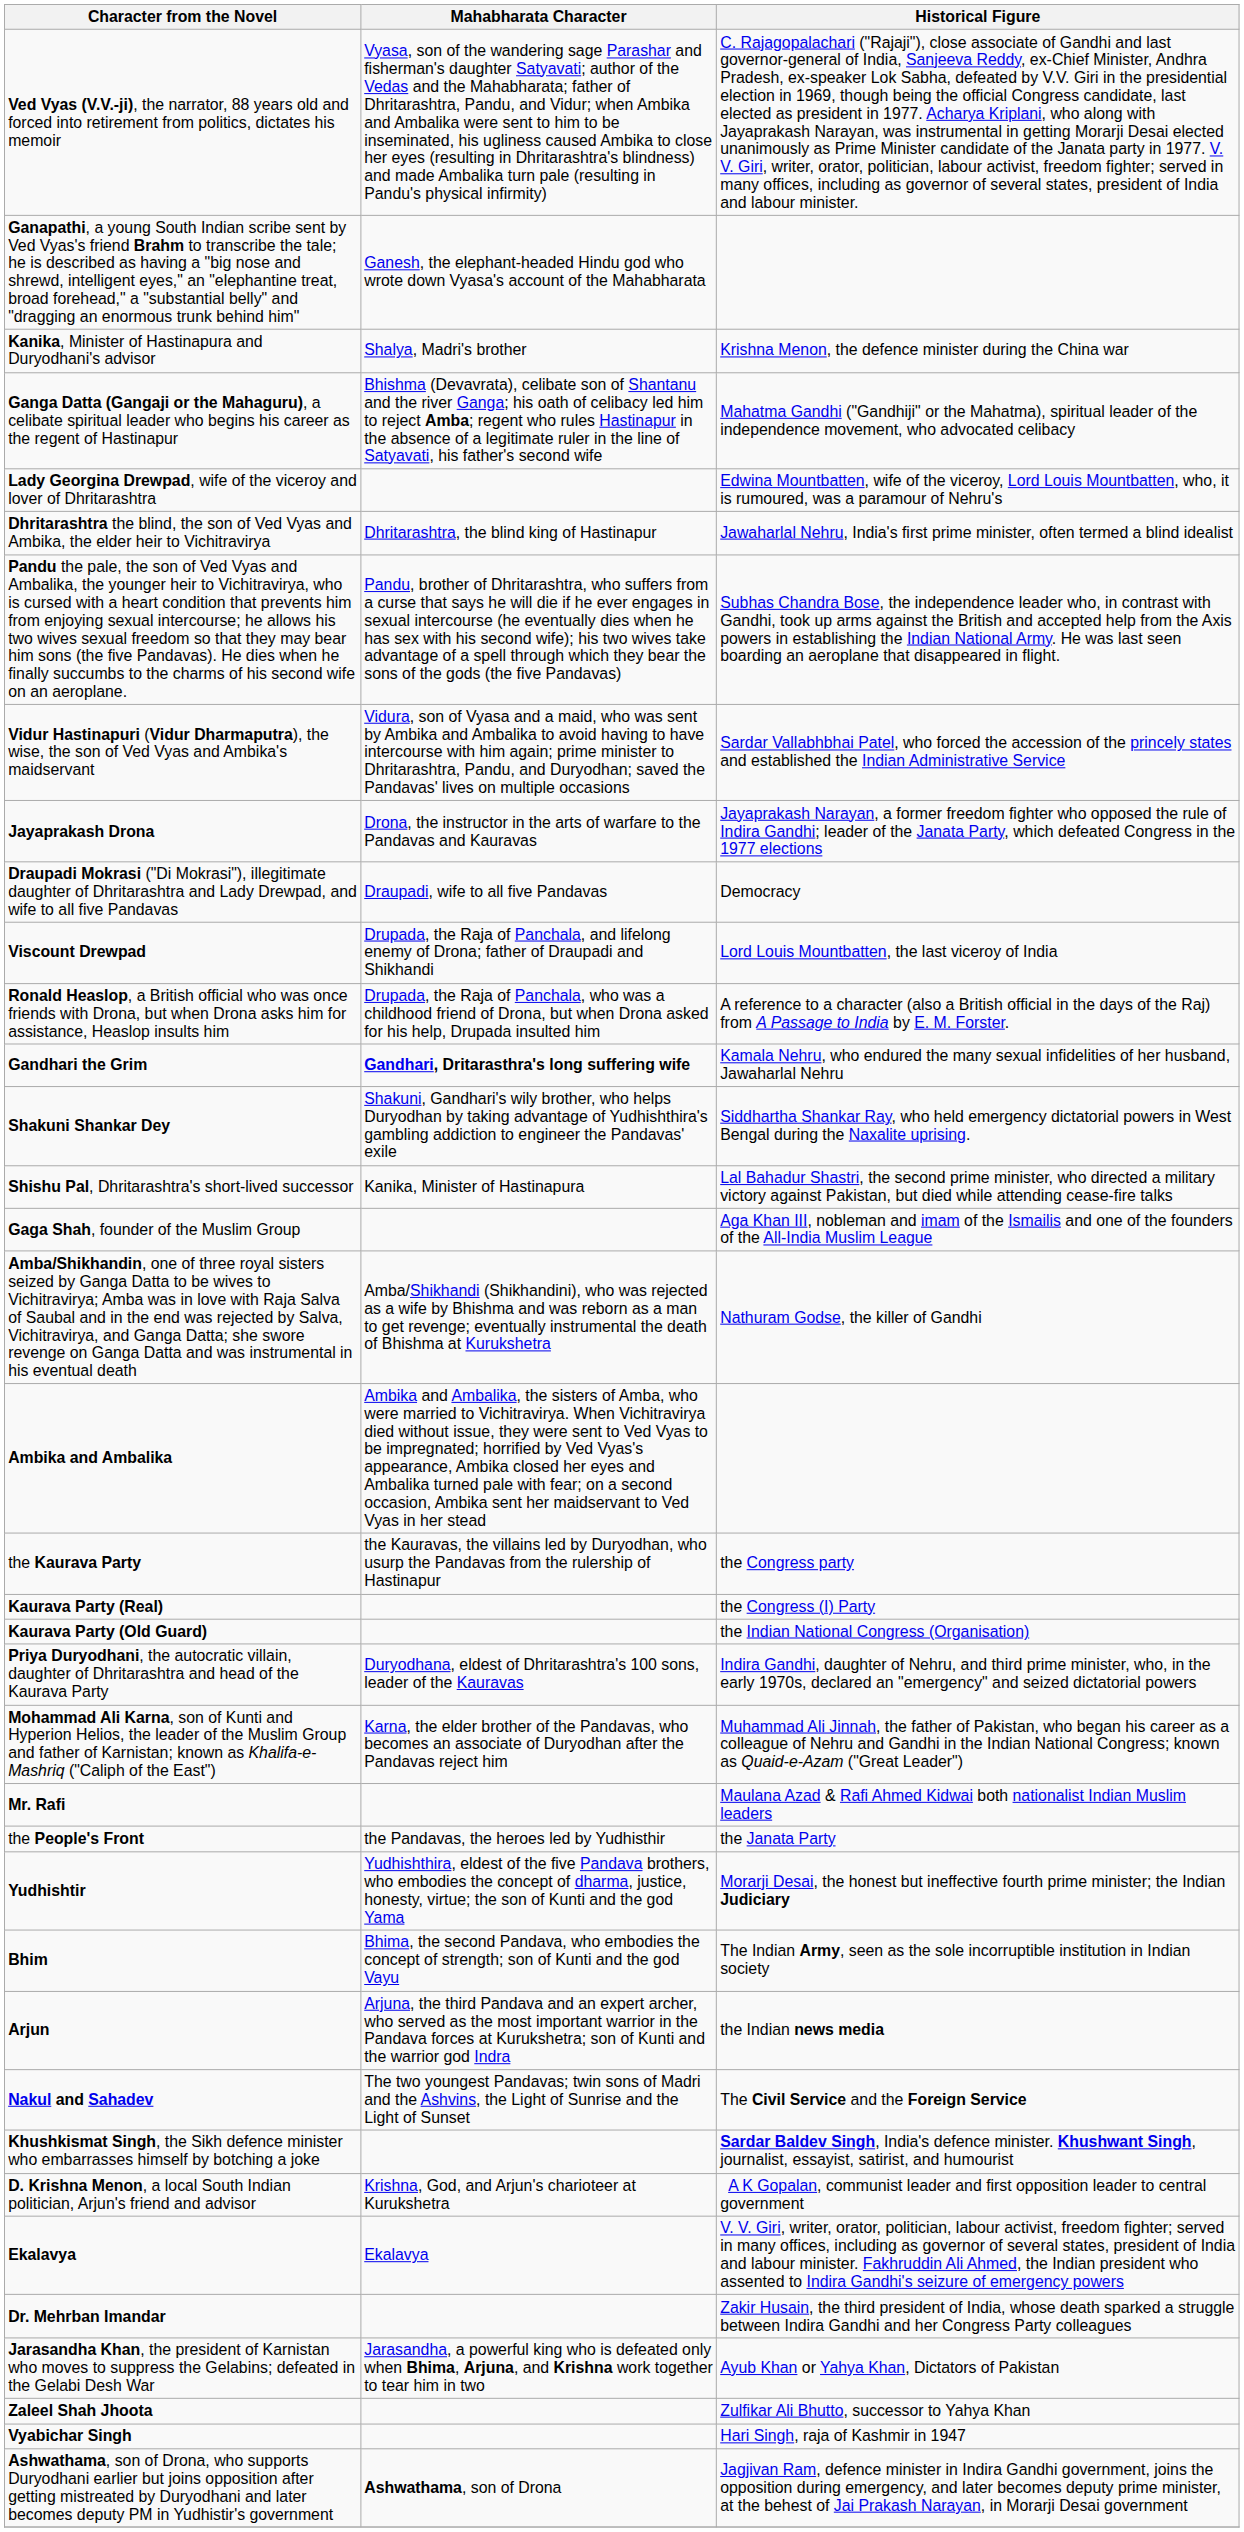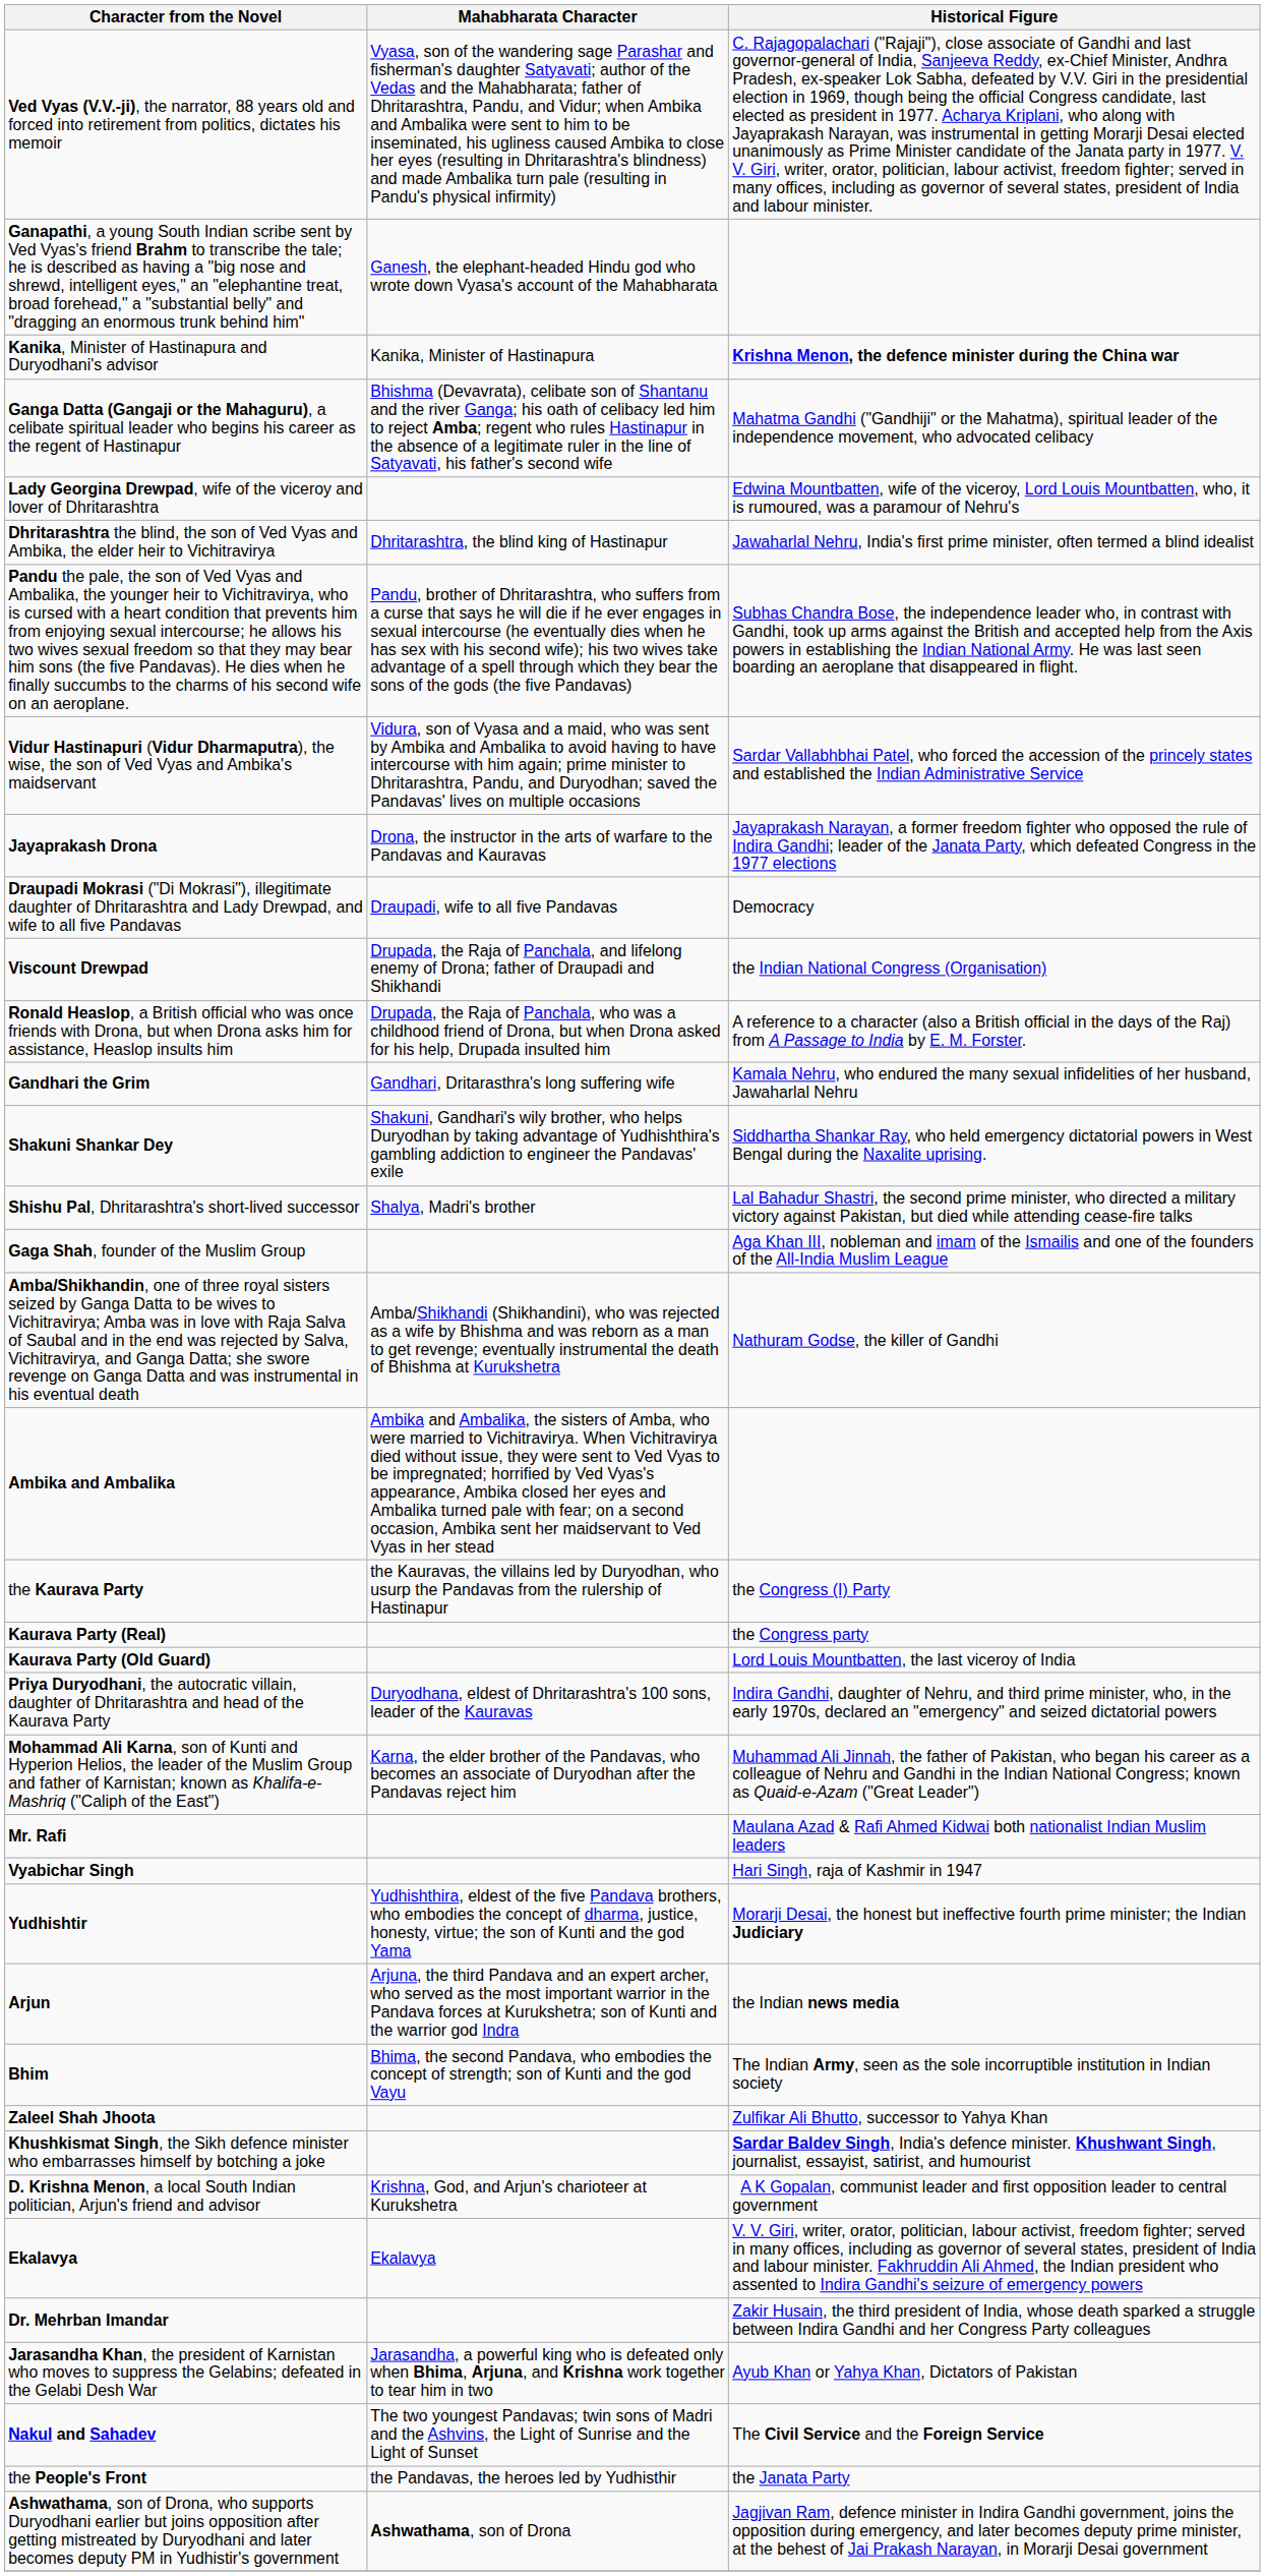Kanika, Minister of Hastinapura and Duryodhani's advisor | Mahabharata Character: Shalya, Madri's brother -> Kanika, Minister of Hastinapura
Kanika, Minister of Hastinapura and Duryodhani's advisor | Historical Figure: normal -> bold
Viscount Drewpad | Historical Figure: Lord Louis Mountbatten, the last viceroy of India -> the Indian National Congress (Organisation)
Gandhari the Grim | Mahabharata Character: bold -> normal
Shishu Pal, Dhritarashtra's short-lived successor | Mahabharata Character: Kanika, Minister of Hastinapura -> Shalya, Madri's brother
the Kaurava Party | Historical Figure: the Congress party -> the Congress (I) Party
Kaurava Party (Real) | Historical Figure: the Congress (I) Party -> the Congress party
Kaurava Party (Old Guard) | Historical Figure: the Indian National Congress (Organisation) -> Lord Louis Mountbatten, the last viceroy of India
rows swapped: the People's Front <-> Vyabichar Singh
rows swapped: Bhim <-> Arjun
rows swapped: Nakul and Sahadev <-> Zaleel Shah Jhoota
